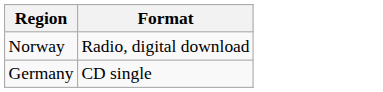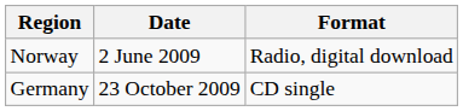+ column: Date | 2 June 2009 | 23 October 2009
